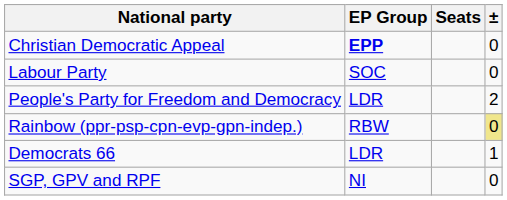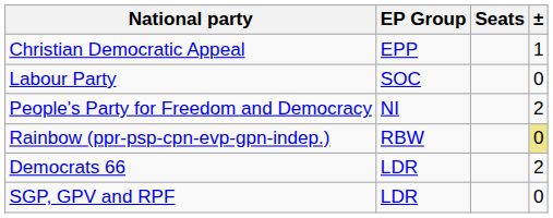Christian Democratic Appeal | EP Group: bold -> normal
Christian Democratic Appeal | ±: 0 -> 1
People's Party for Freedom and Democracy | EP Group: LDR -> NI
Democrats 66 | ±: 1 -> 2
SGP, GPV and RPF | EP Group: NI -> LDR
